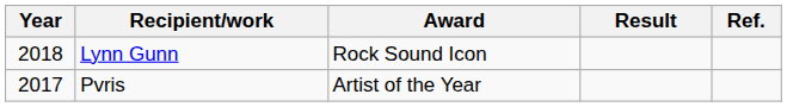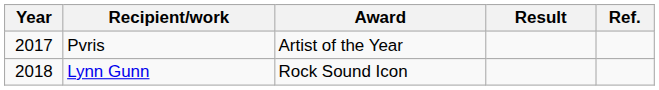rows swapped: Pvris <-> Lynn Gunn
